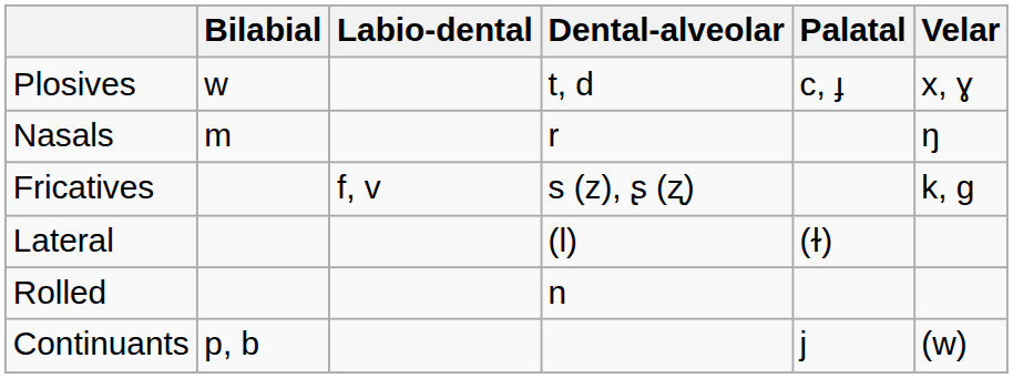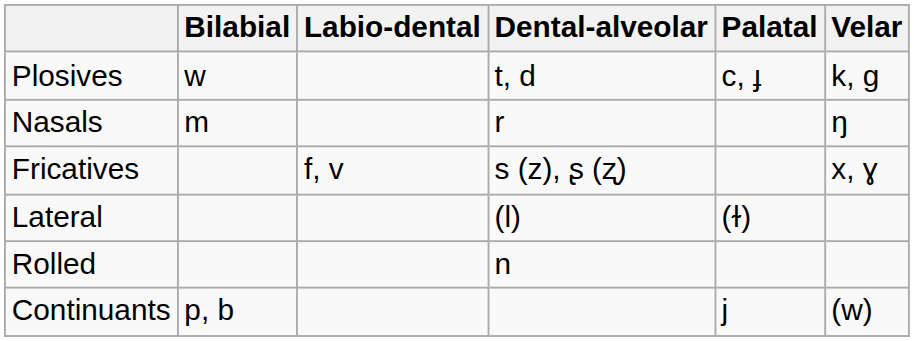Plosives | Velar: x, ɣ -> k, ɡ
Fricatives | Velar: k, ɡ -> x, ɣ
